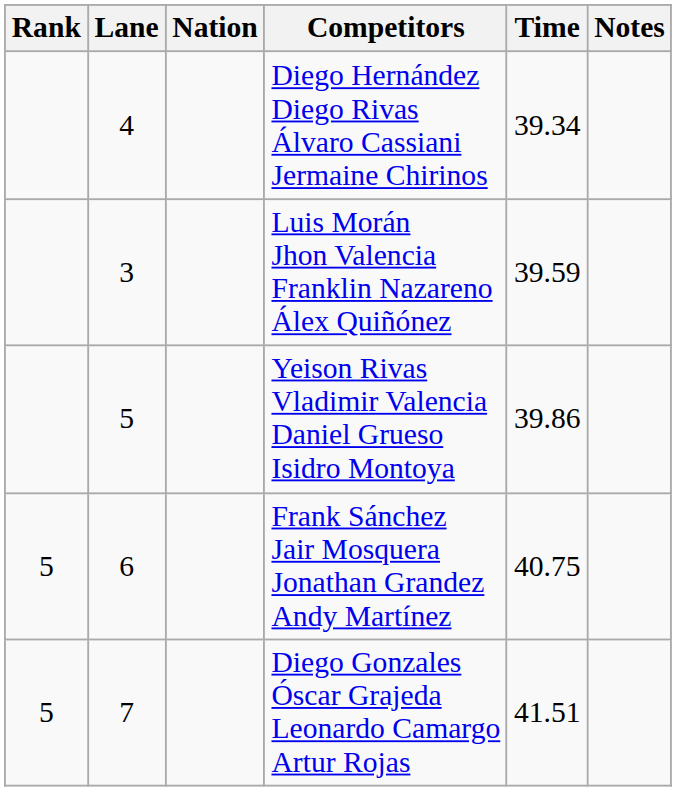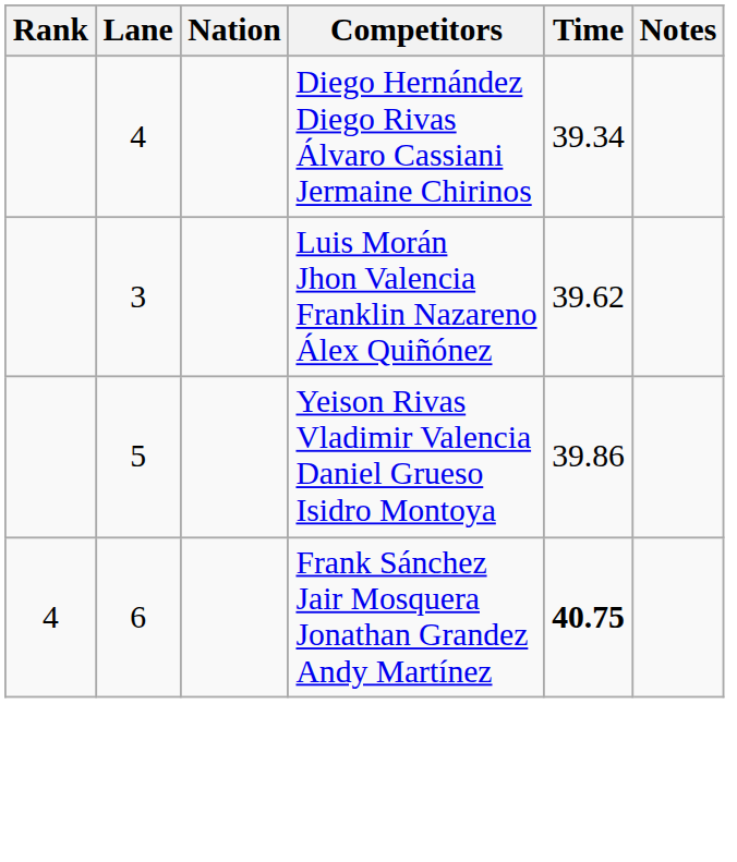Luis Morán Jhon Valencia Franklin Nazareno Álex Quiñónez | Time: 39.59 -> 39.62
Frank Sánchez Jair Mosquera Jonathan Grandez Andy Martínez | Rank: 5 -> 4
Frank Sánchez Jair Mosquera Jonathan Grandez Andy Martínez | Time: normal -> bold
- row: 5 | 7 | Diego Gonzales Óscar Grajeda Leonardo Camargo Artur Rojas | 41.51
